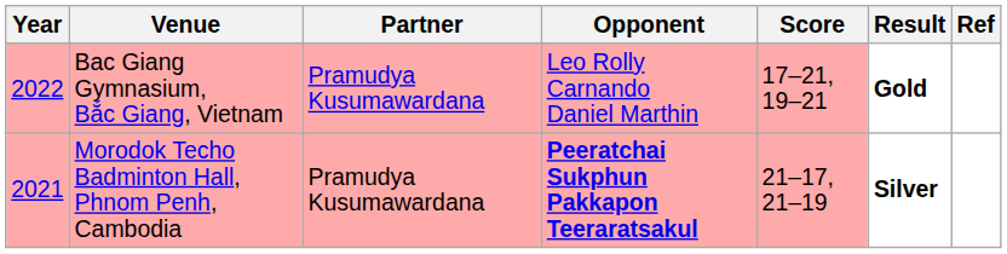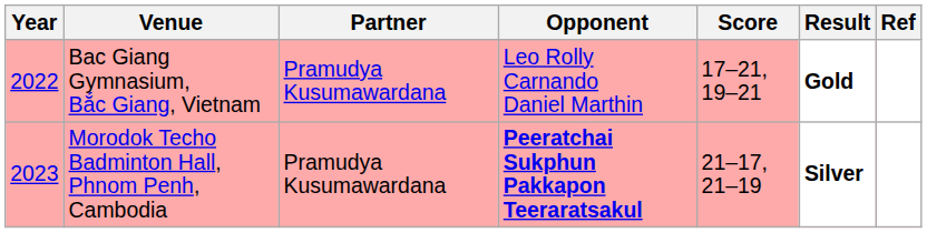Morodok Techo Badminton Hall, Phnom Penh, Cambodia | Year: 2021 -> 2023
